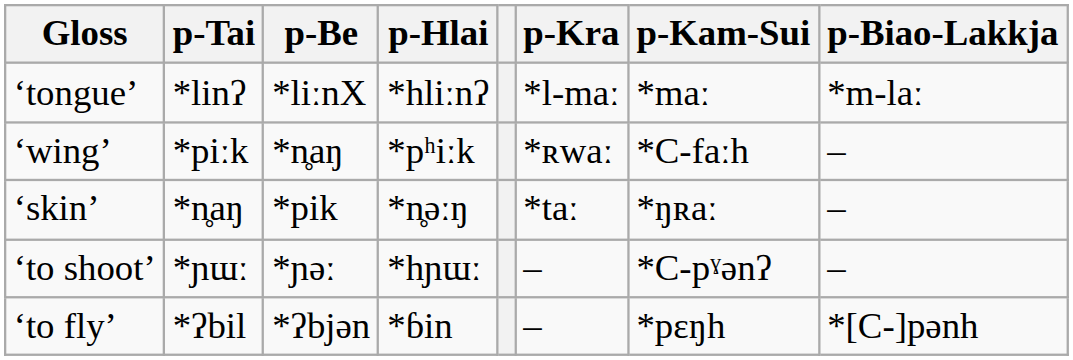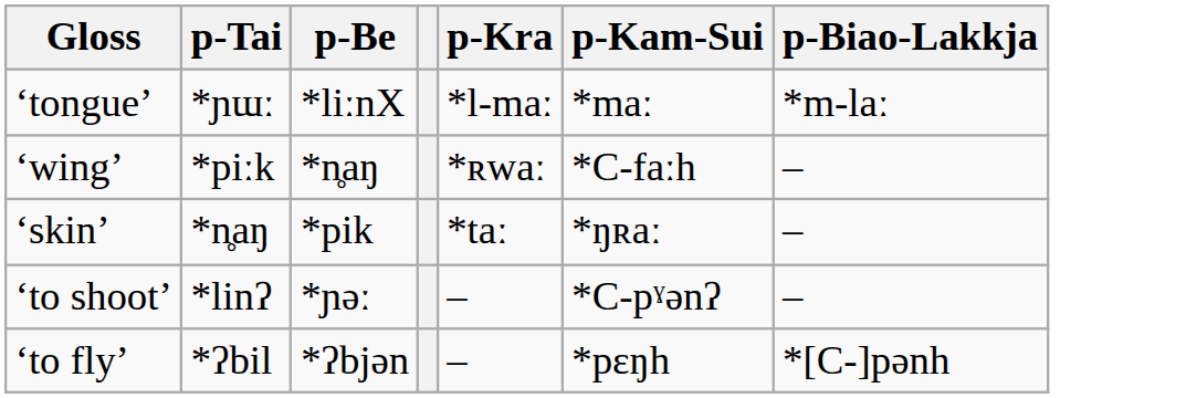- column: p-Hlai | *hliːnʔ | *pʰiːk | *n̥əːŋ | *hɲɯː | *ɓin
‘tongue’ | p-Tai: *linʔ -> *ɲɯː
‘to shoot’ | p-Tai: *ɲɯː -> *linʔ
